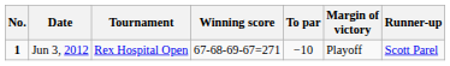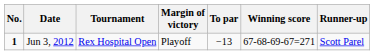columns swapped: Winning score <-> Margin of victory
Jun 3, 2012 | To par: −10 -> −13
